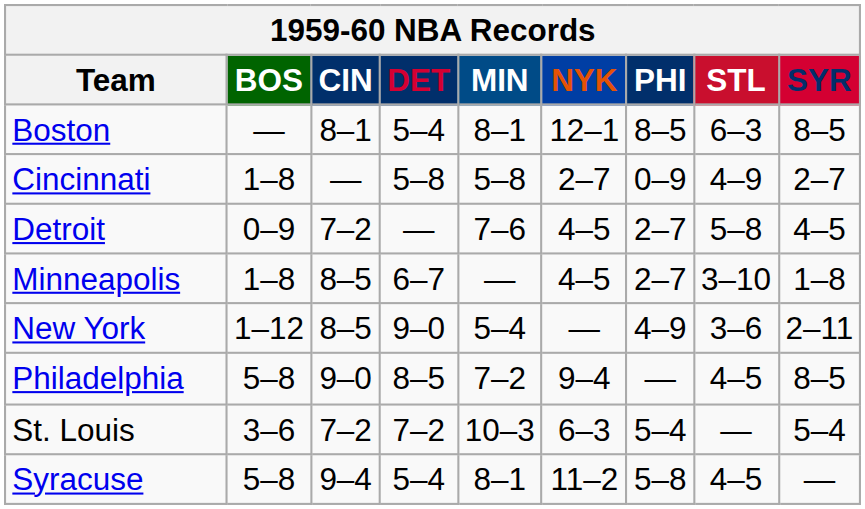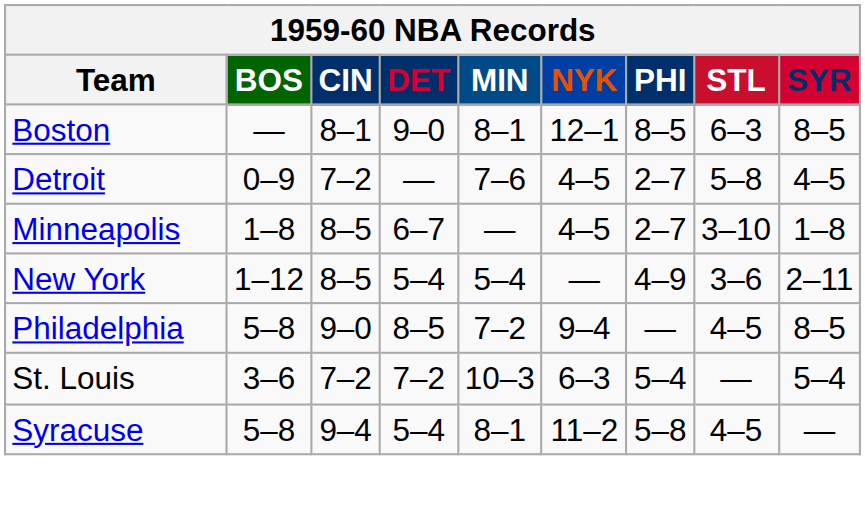Boston | DET: 5–4 -> 9–0
- row: Cincinnati | 1–8 | — | 5–8 | 5–8 | 2–7 | 0–9 | 4–9 | 2–7
New York | DET: 9–0 -> 5–4
